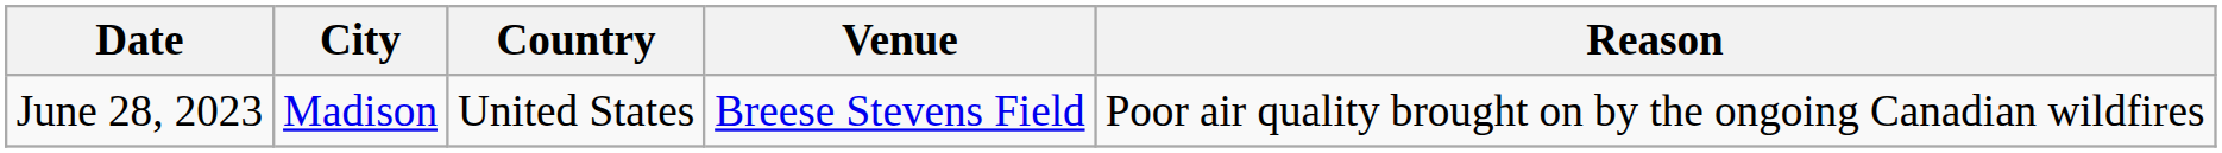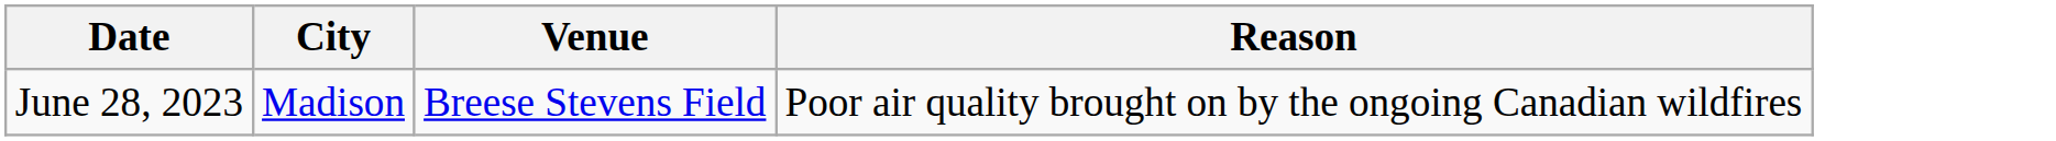- column: Country | United States
